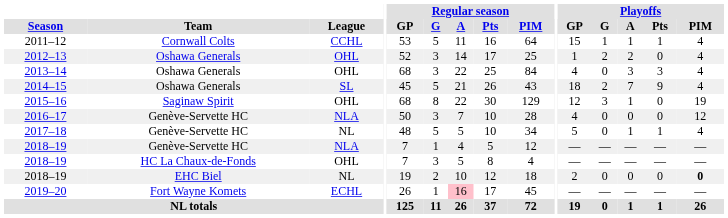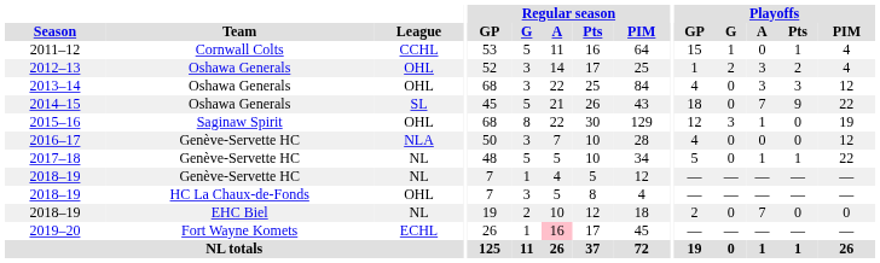2011–12 | Playoffs / A: 1 -> 0
2012–13 | Playoffs / A: 2 -> 3
2012–13 | Playoffs / Pts: 0 -> 2
2013–14 | Playoffs / PIM: 4 -> 12
2014–15 | Playoffs / G: 2 -> 0
2014–15 | Playoffs / PIM: 4 -> 22
2017–18 | Playoffs / PIM: 4 -> 22
2018–19 / Genève-Servette HC | League: NLA -> NL
2018–19 / EHC Biel | Playoffs / A: 0 -> 7
2018–19 / EHC Biel | Playoffs / PIM: bold -> normal
